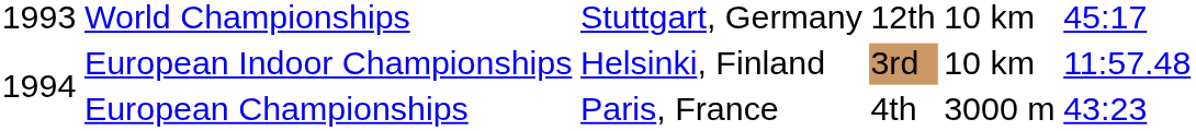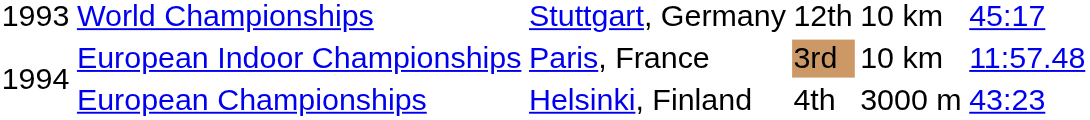European Indoor Championships | column 3: Helsinki, Finland -> Paris, France
European Championships | column 3: Paris, France -> Helsinki, Finland
